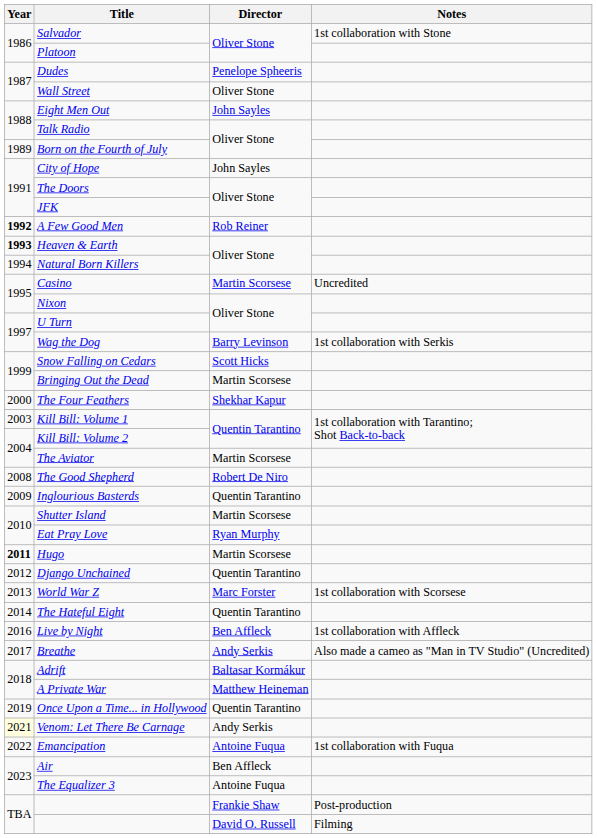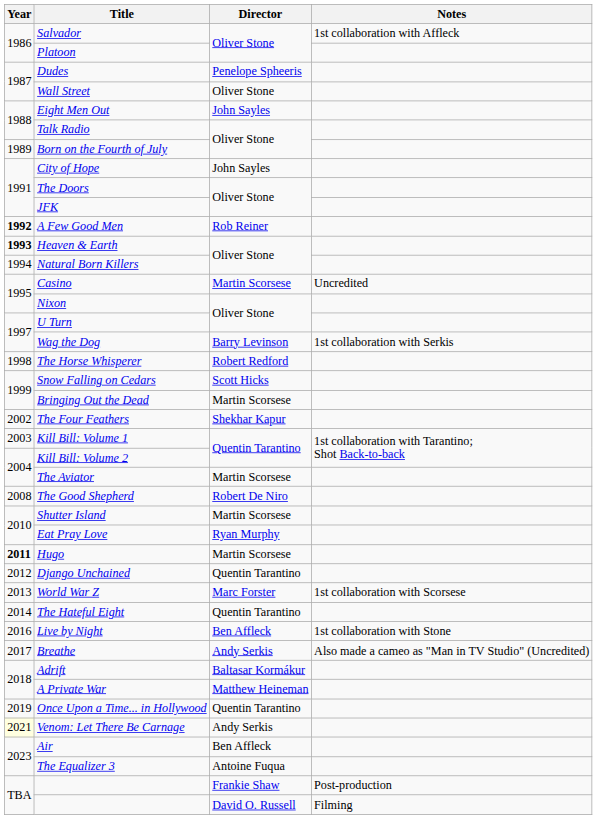Salvador | Notes: 1st collaboration with Stone -> 1st collaboration with Affleck
+ row: 1998 | The Horse Whisperer | Robert Redford
The Four Feathers | Year: 2000 -> 2002
- row: 2009 | Inglourious Basterds | Quentin Tarantino
Live by Night | Notes: 1st collaboration with Affleck -> 1st collaboration with Stone
- row: 2022 | Emancipation | Antoine Fuqua | 1st collaboration with Fuqua
